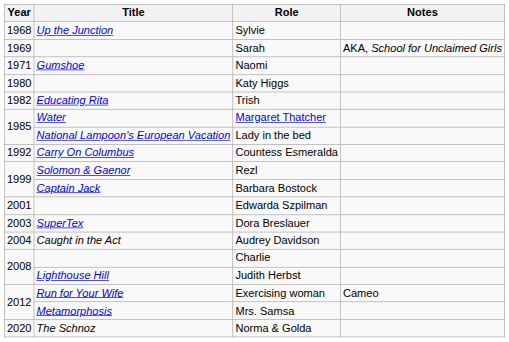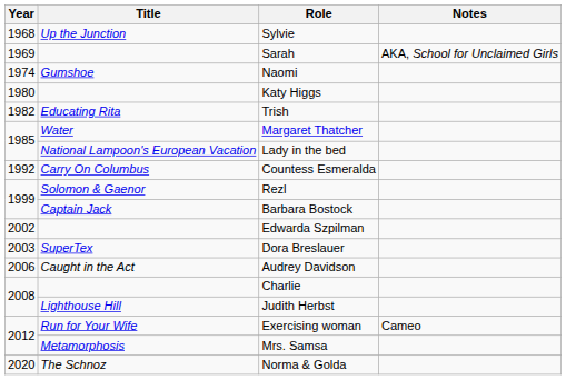Naomi | Year: 1971 -> 1974
Edwarda Szpilman | Year: 2001 -> 2002
Audrey Davidson | Year: 2004 -> 2006
